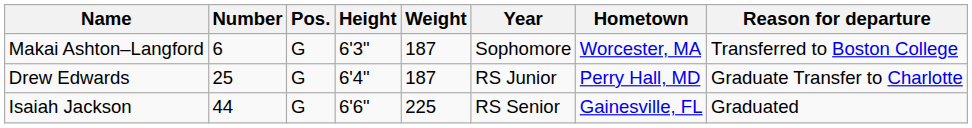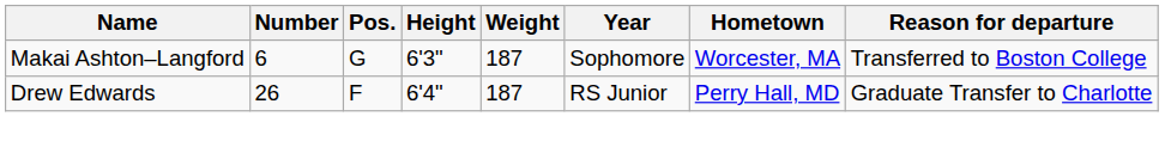Drew Edwards | Number: 25 -> 26
Drew Edwards | Pos.: G -> F
- row: Isaiah Jackson | 44 | G | 6'6" | 225 | RS Senior | Gainesville, FL | Graduated
